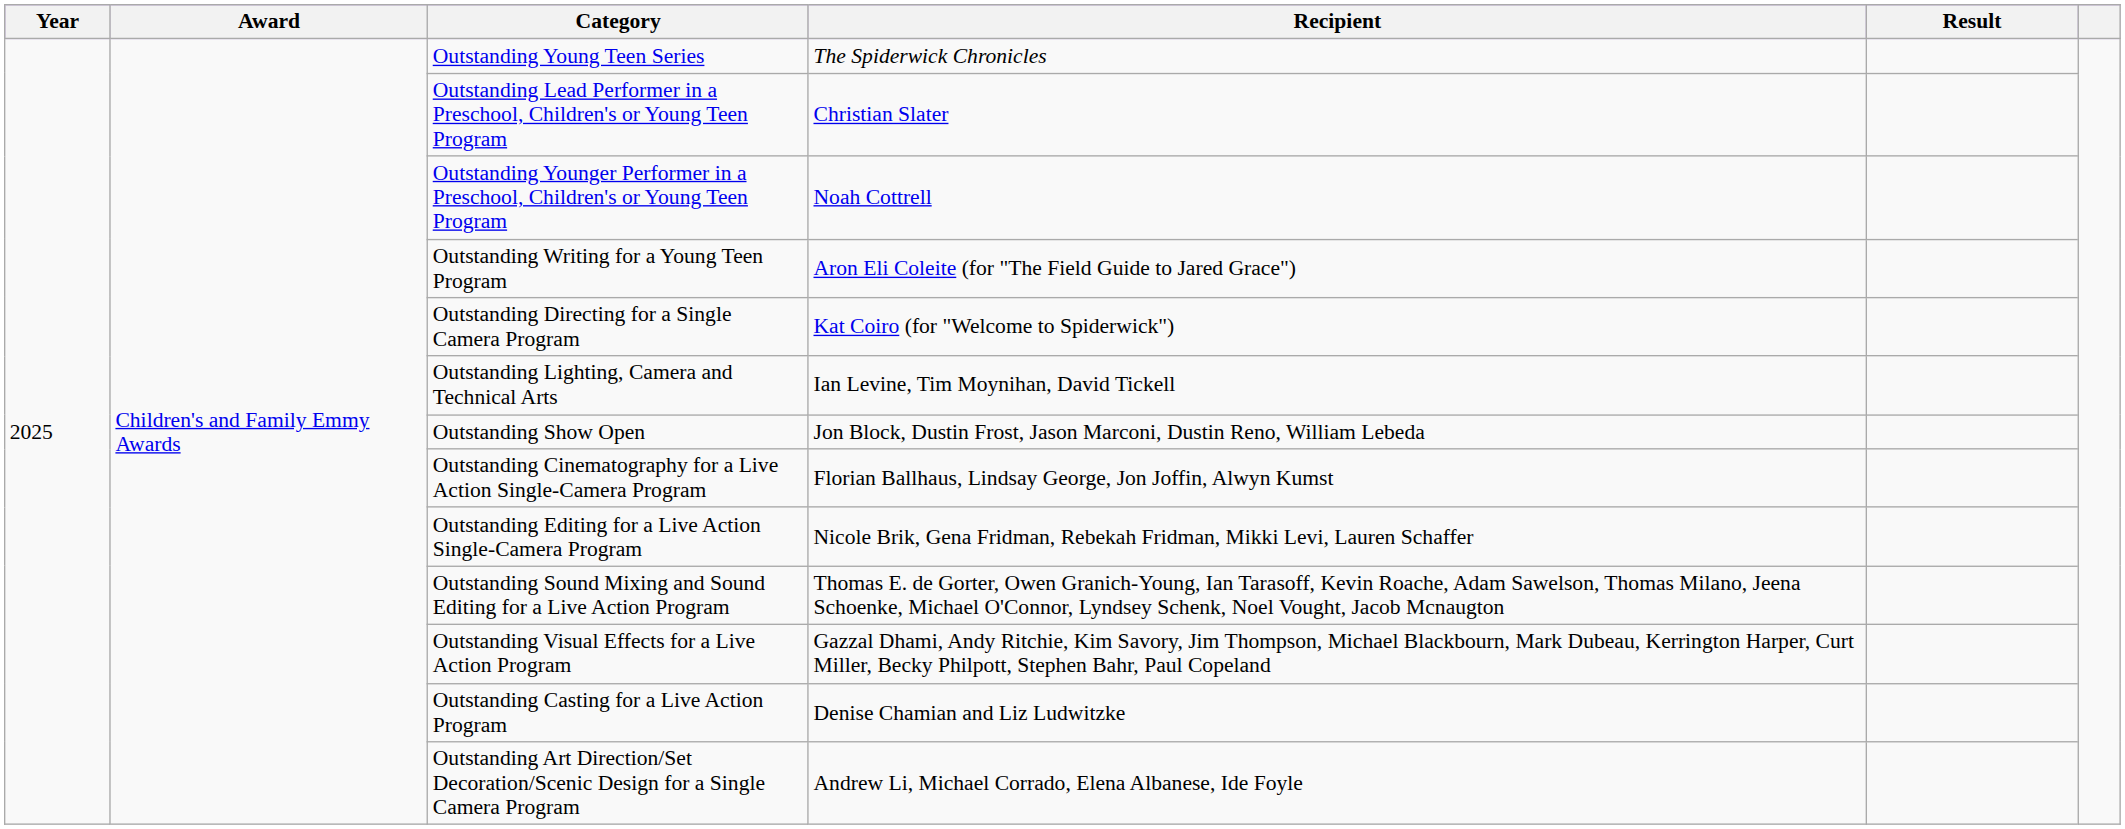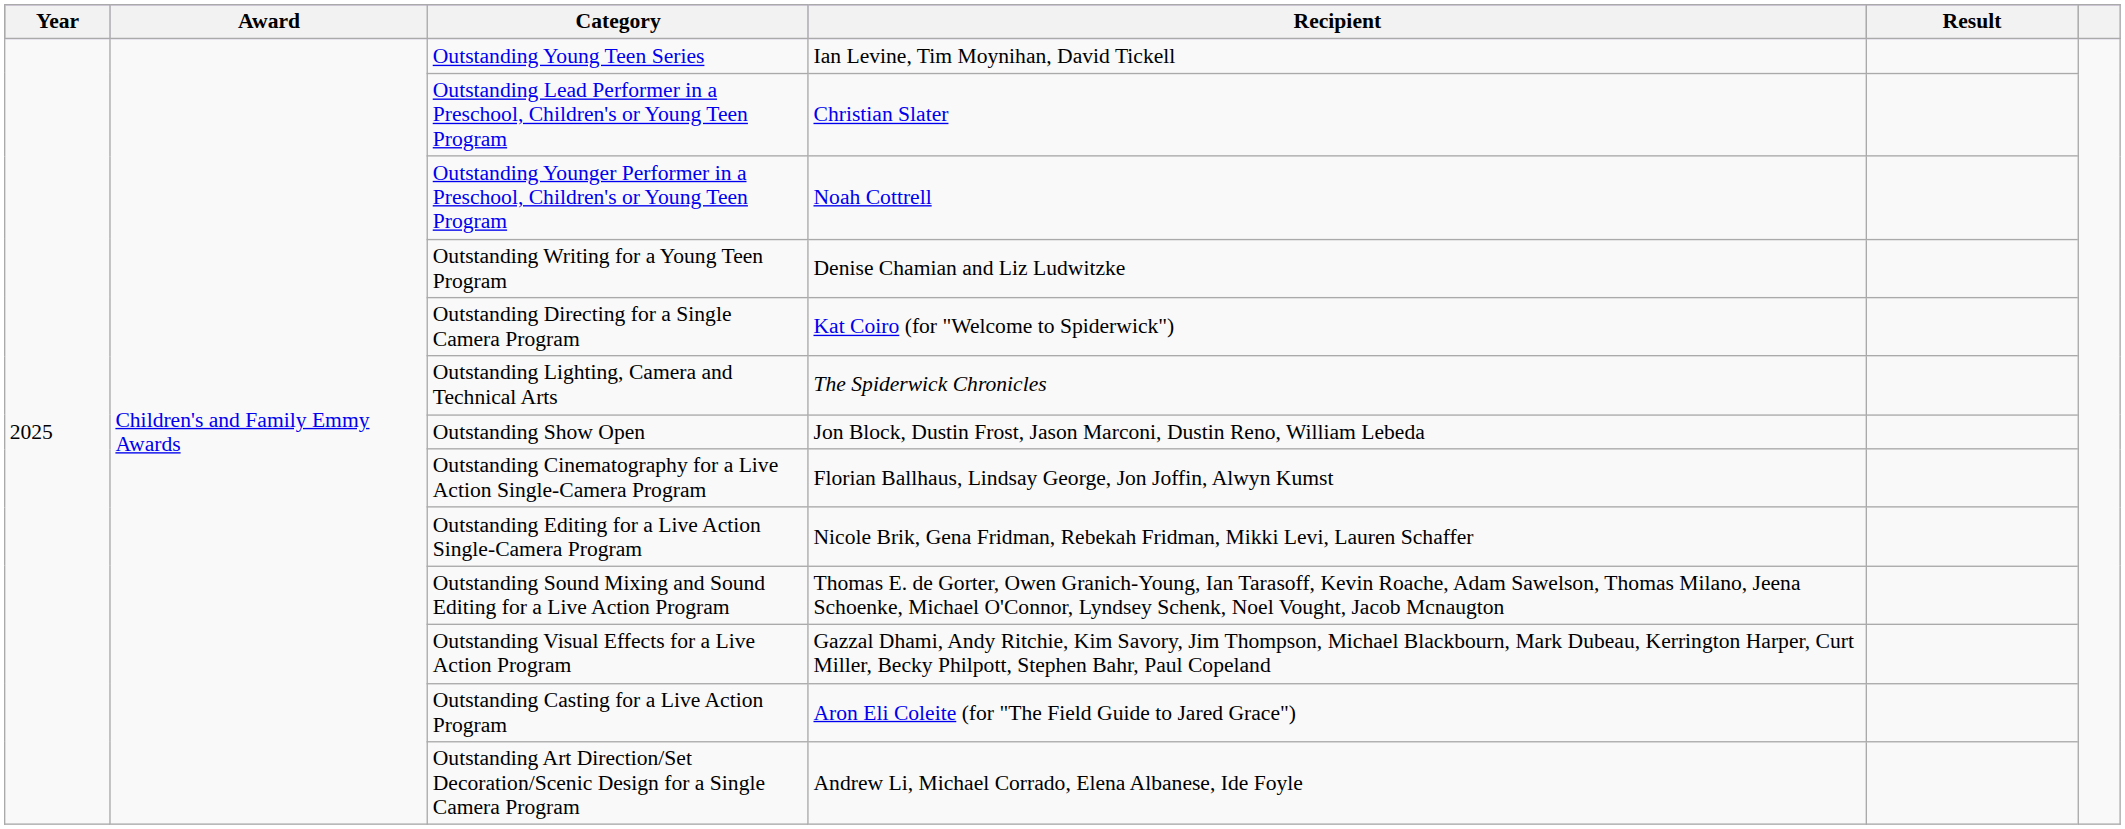Outstanding Young Teen Series | Recipient: The Spiderwick Chronicles -> Ian Levine, Tim Moynihan, David Tickell
Outstanding Writing for a Young Teen Program | Recipient: Aron Eli Coleite (for "The Field Guide to Jared Grace") -> Denise Chamian and Liz Ludwitzke
Outstanding Lighting, Camera and Technical Arts | Recipient: Ian Levine, Tim Moynihan, David Tickell -> The Spiderwick Chronicles
Outstanding Casting for a Live Action Program | Recipient: Denise Chamian and Liz Ludwitzke -> Aron Eli Coleite (for "The Field Guide to Jared Grace")
